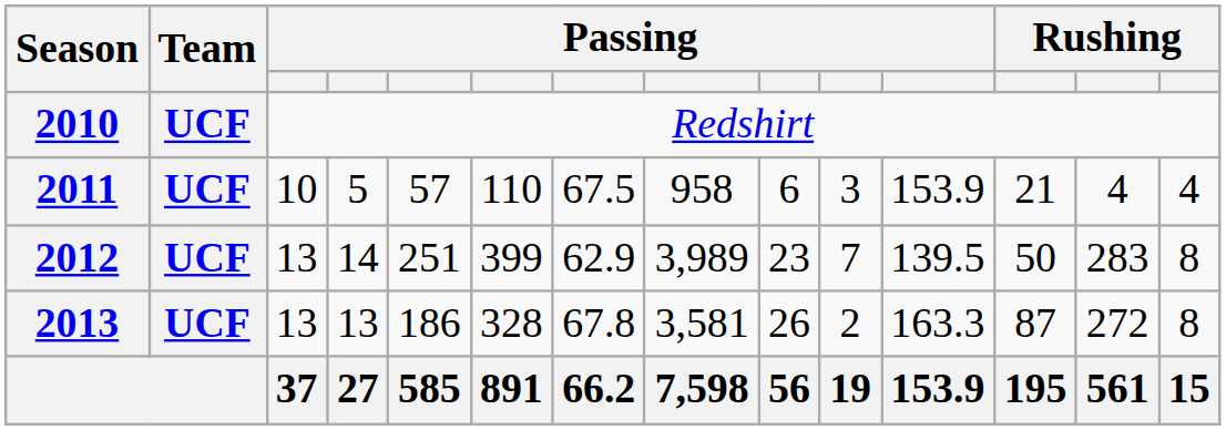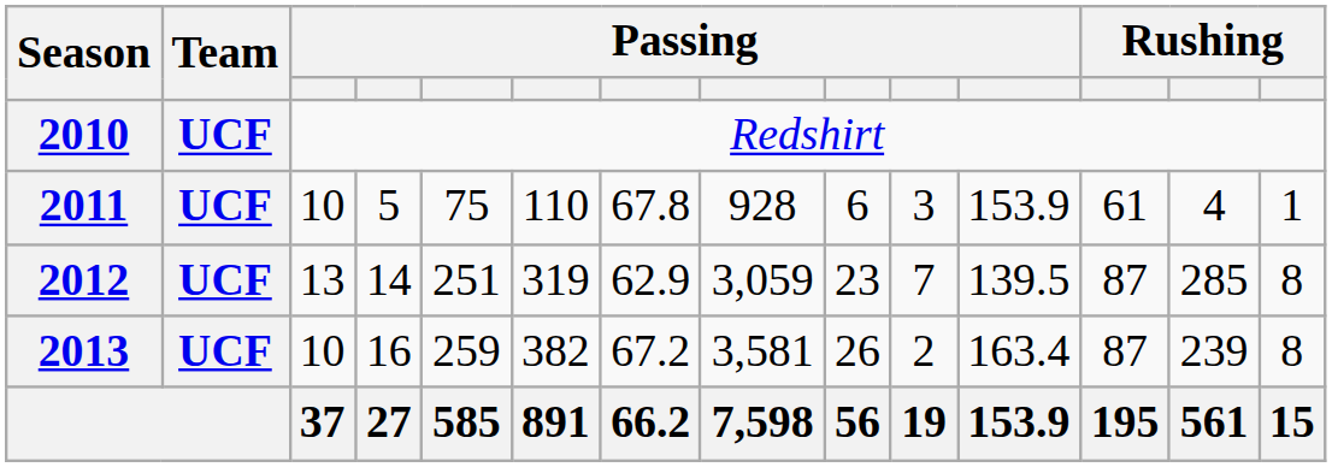2011 | column 5: 57 -> 75
2011 | column 7: 67.5 -> 67.8
2011 | column 8: 958 -> 928
2011 | column 12: 21 -> 61
2011 | column 14: 4 -> 1
2012 | column 6: 399 -> 319
2012 | column 8: 3,989 -> 3,059
2012 | column 12: 50 -> 87
2012 | column 13: 283 -> 285
2013 | column 3: 13 -> 10
2013 | column 4: 13 -> 16
2013 | column 5: 186 -> 259
2013 | column 6: 328 -> 382
2013 | column 7: 67.8 -> 67.2
2013 | column 11: 163.3 -> 163.4
2013 | column 13: 272 -> 239
